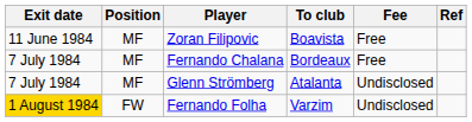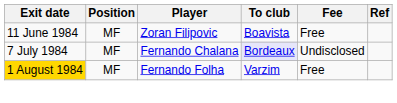Fernando Chalana | To club: no background -> lavender background
Fernando Chalana | Fee: Free -> Undisclosed
- row: 7 July 1984 | MF | Glenn Strömberg | Atalanta | Undisclosed
Fernando Folha | Position: FW -> MF
Fernando Folha | Fee: Undisclosed -> Free
